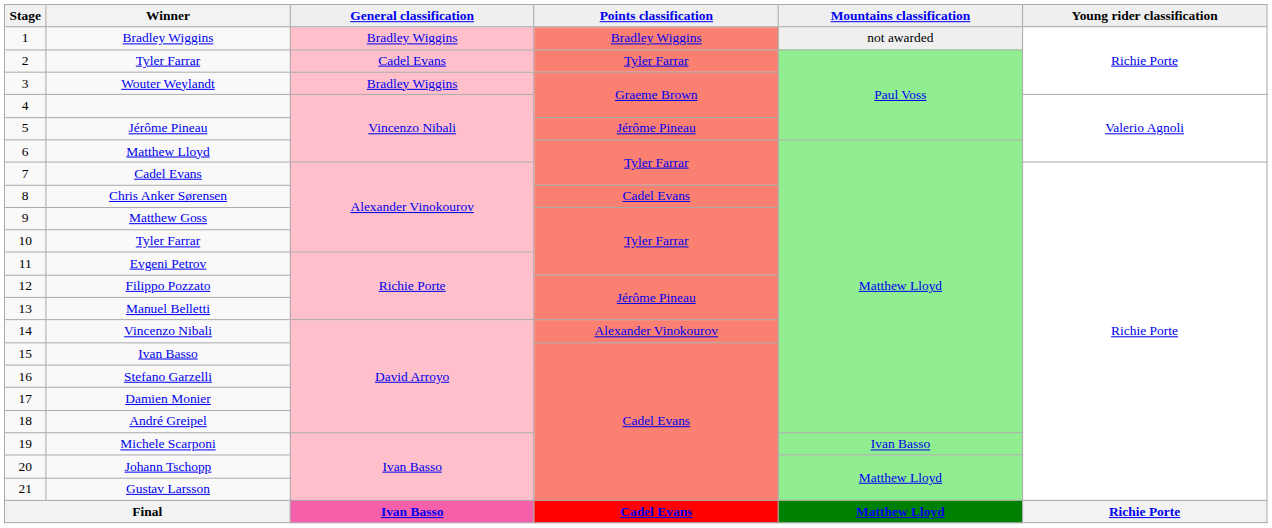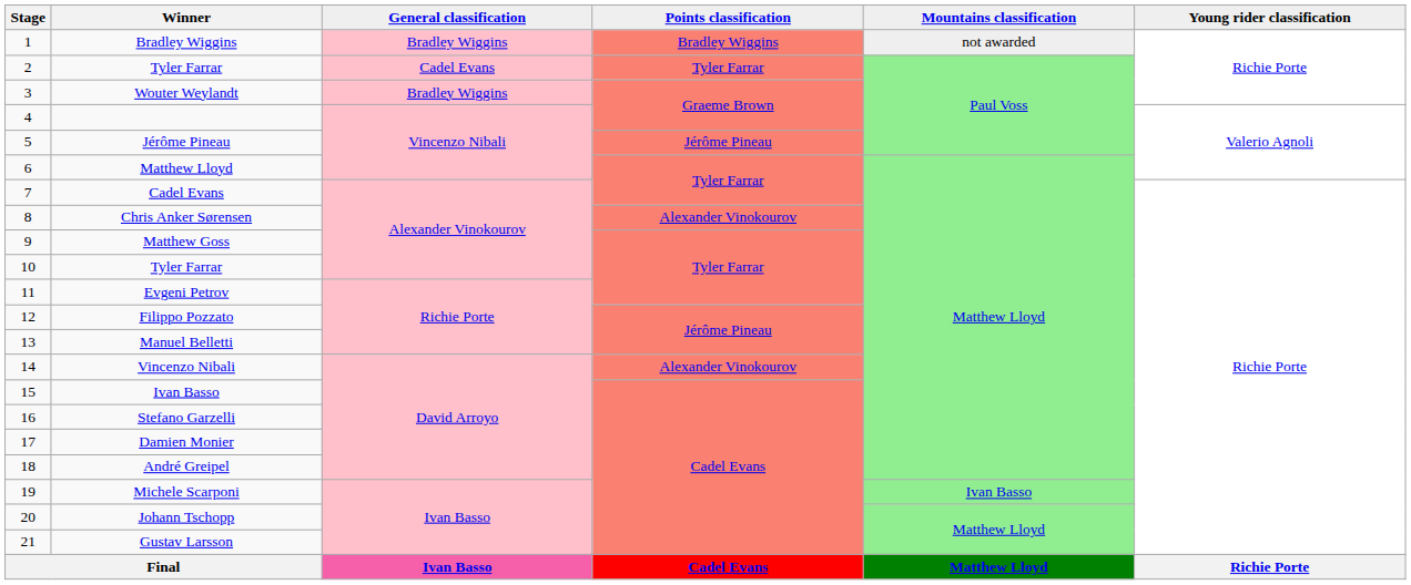Chris Anker Sørensen | Points classification: Cadel Evans -> Alexander Vinokourov
